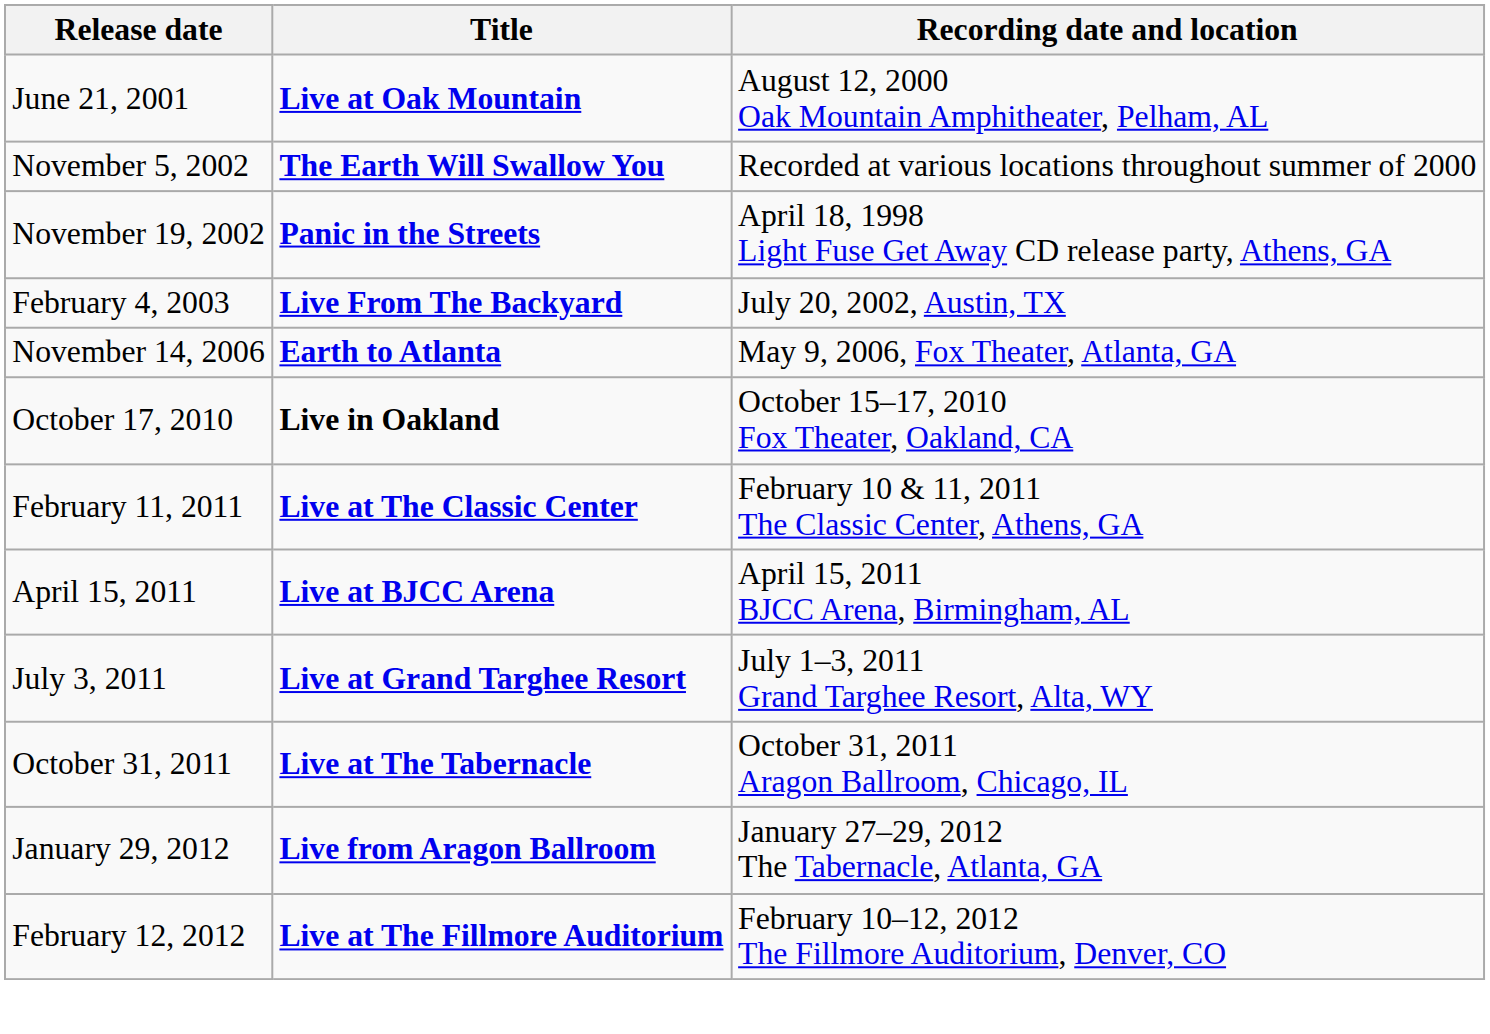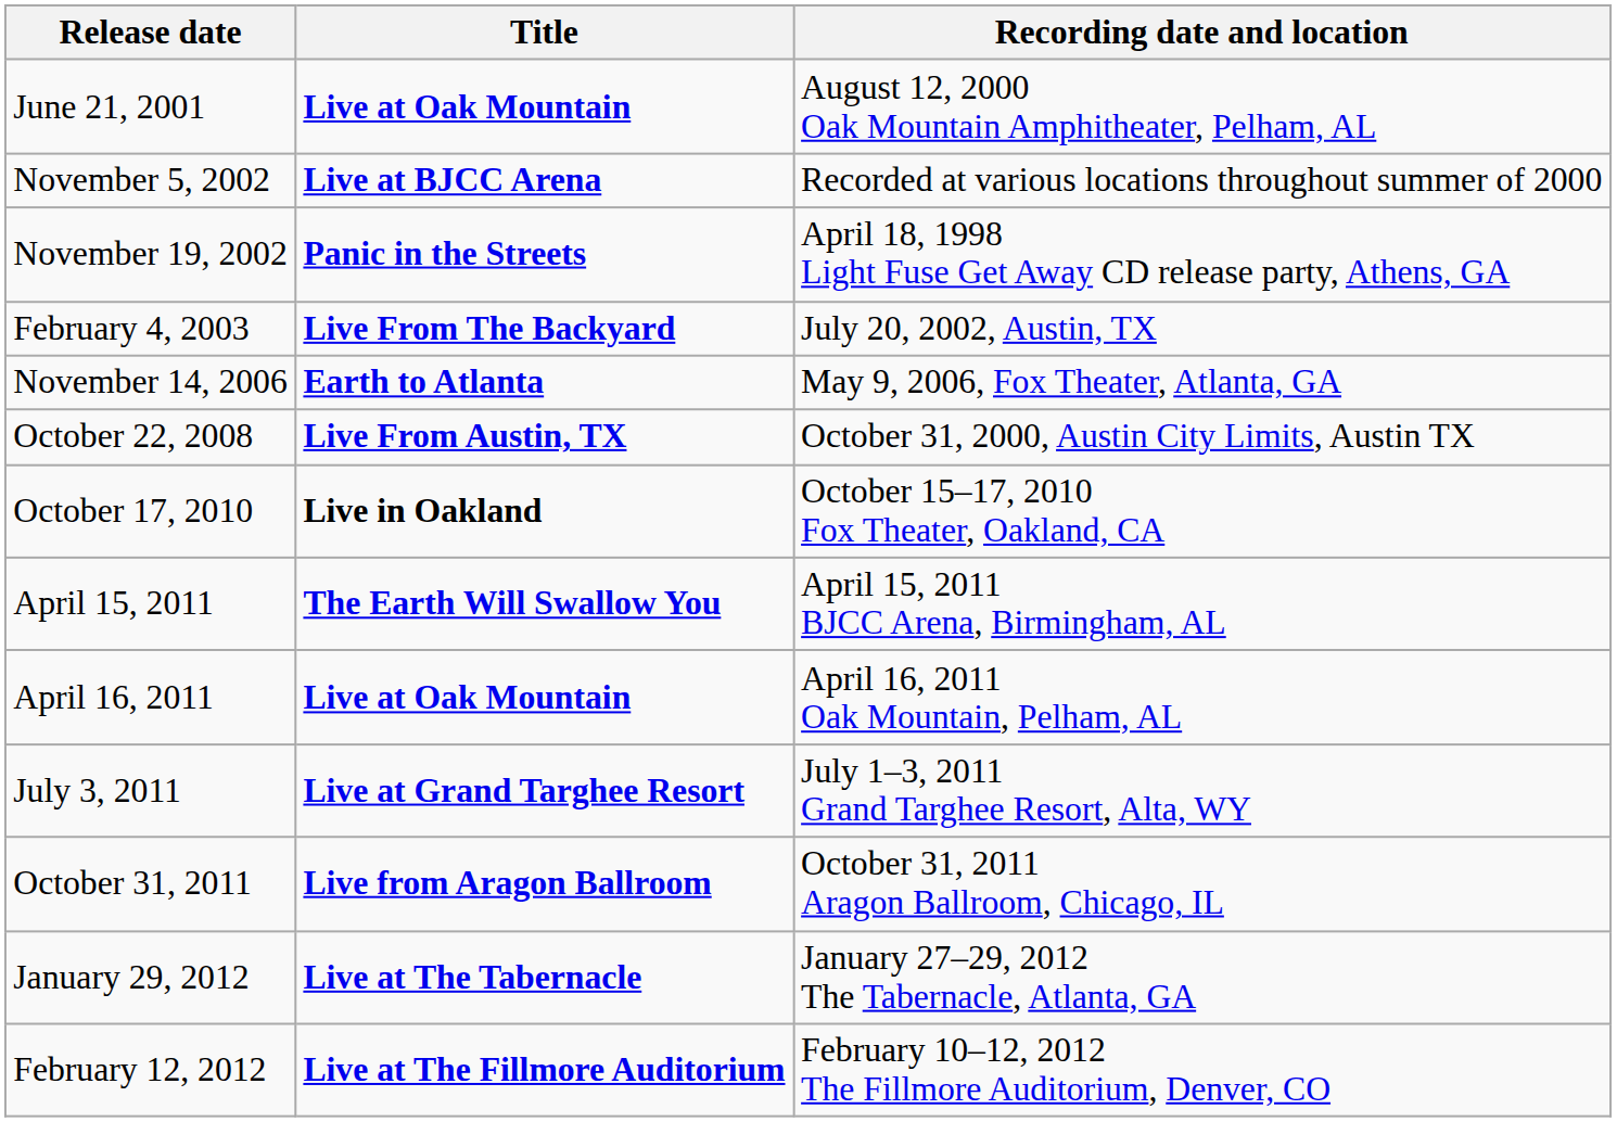November 5, 2002 | Title: The Earth Will Swallow You -> Live at BJCC Arena
+ row: October 22, 2008 | Live From Austin, TX | October 31, 2000, Austin City Limits, Austin TX
- row: February 11, 2011 | Live at The Classic Center | February 10 & 11, 2011 The Classic Center, Athens, GA
April 15, 2011 | Title: Live at BJCC Arena -> The Earth Will Swallow You
+ row: April 16, 2011 | Live at Oak Mountain | April 16, 2011 Oak Mountain, Pelham, AL
October 31, 2011 | Title: Live at The Tabernacle -> Live from Aragon Ballroom
January 29, 2012 | Title: Live from Aragon Ballroom -> Live at The Tabernacle
